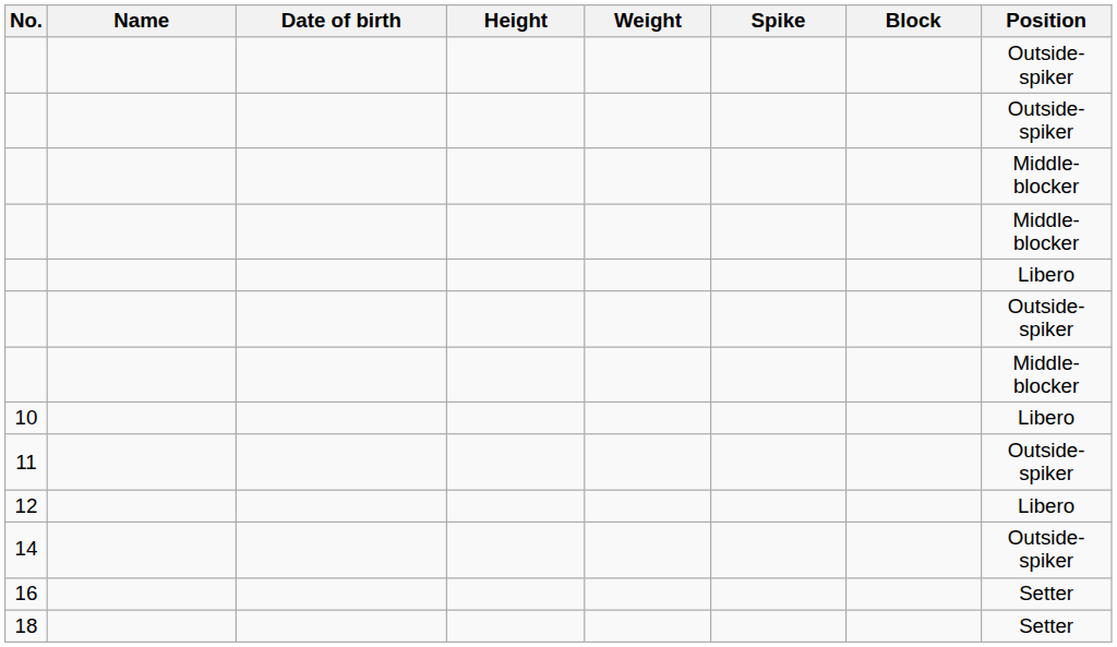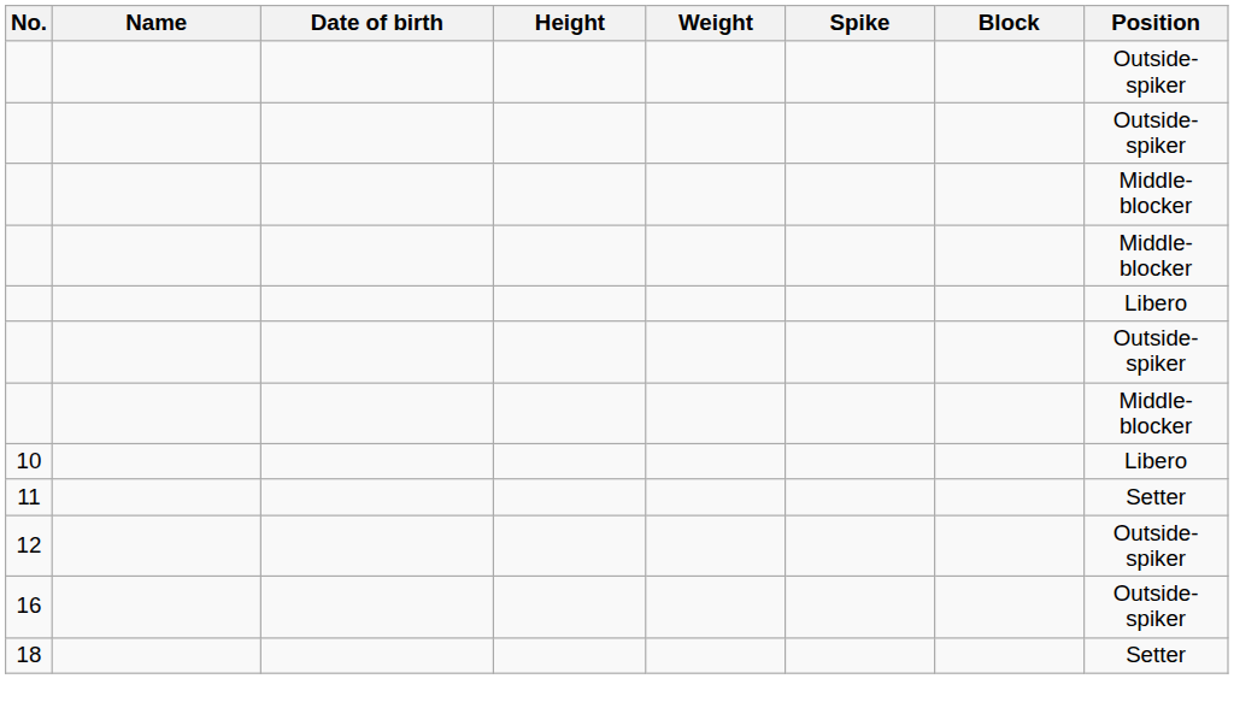11 | Position: Outside-spiker -> Setter
12 | Position: Libero -> Outside-spiker
- row: 14 | Outside-spiker
16 | Position: Setter -> Outside-spiker
